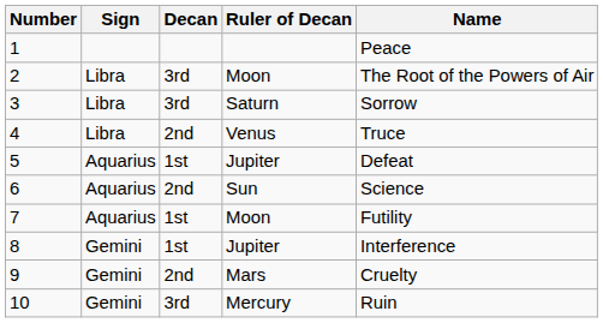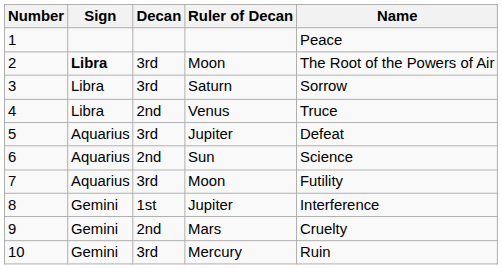2 | Sign: normal -> bold
5 | Decan: 1st -> 3rd
7 | Decan: 1st -> 3rd
